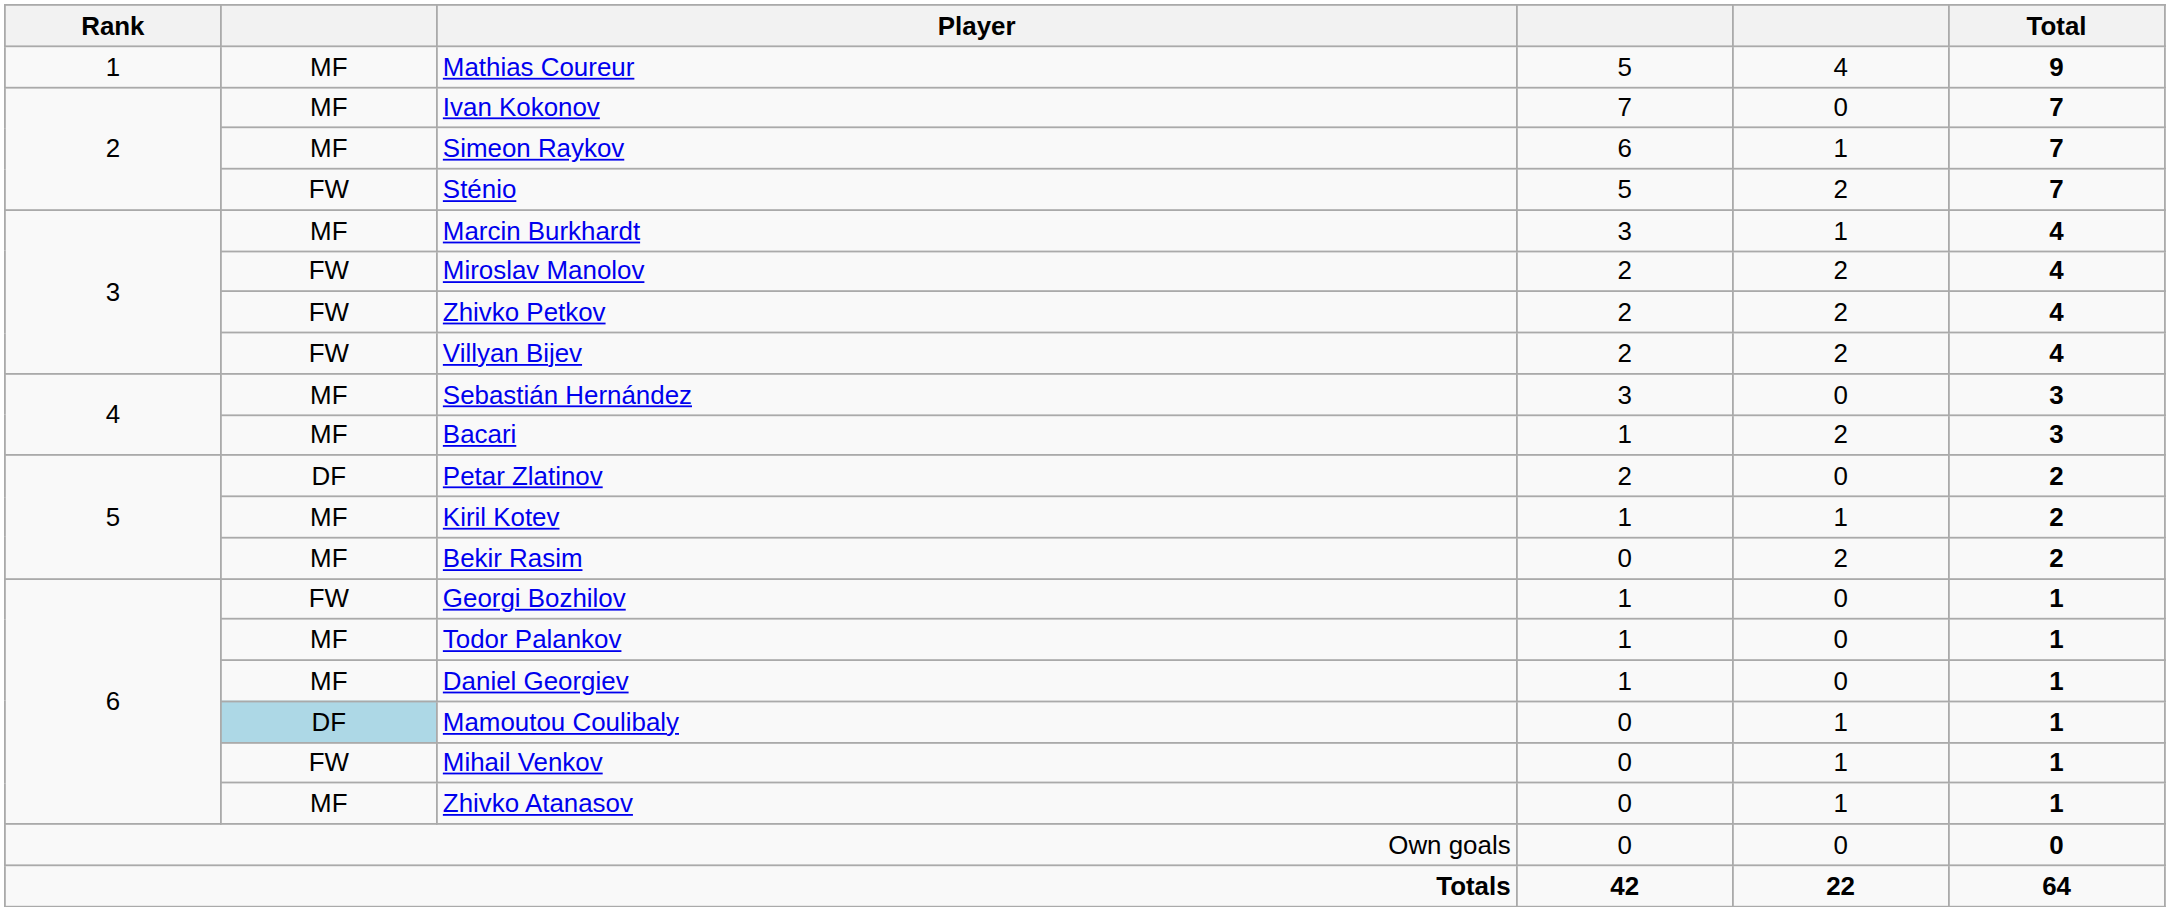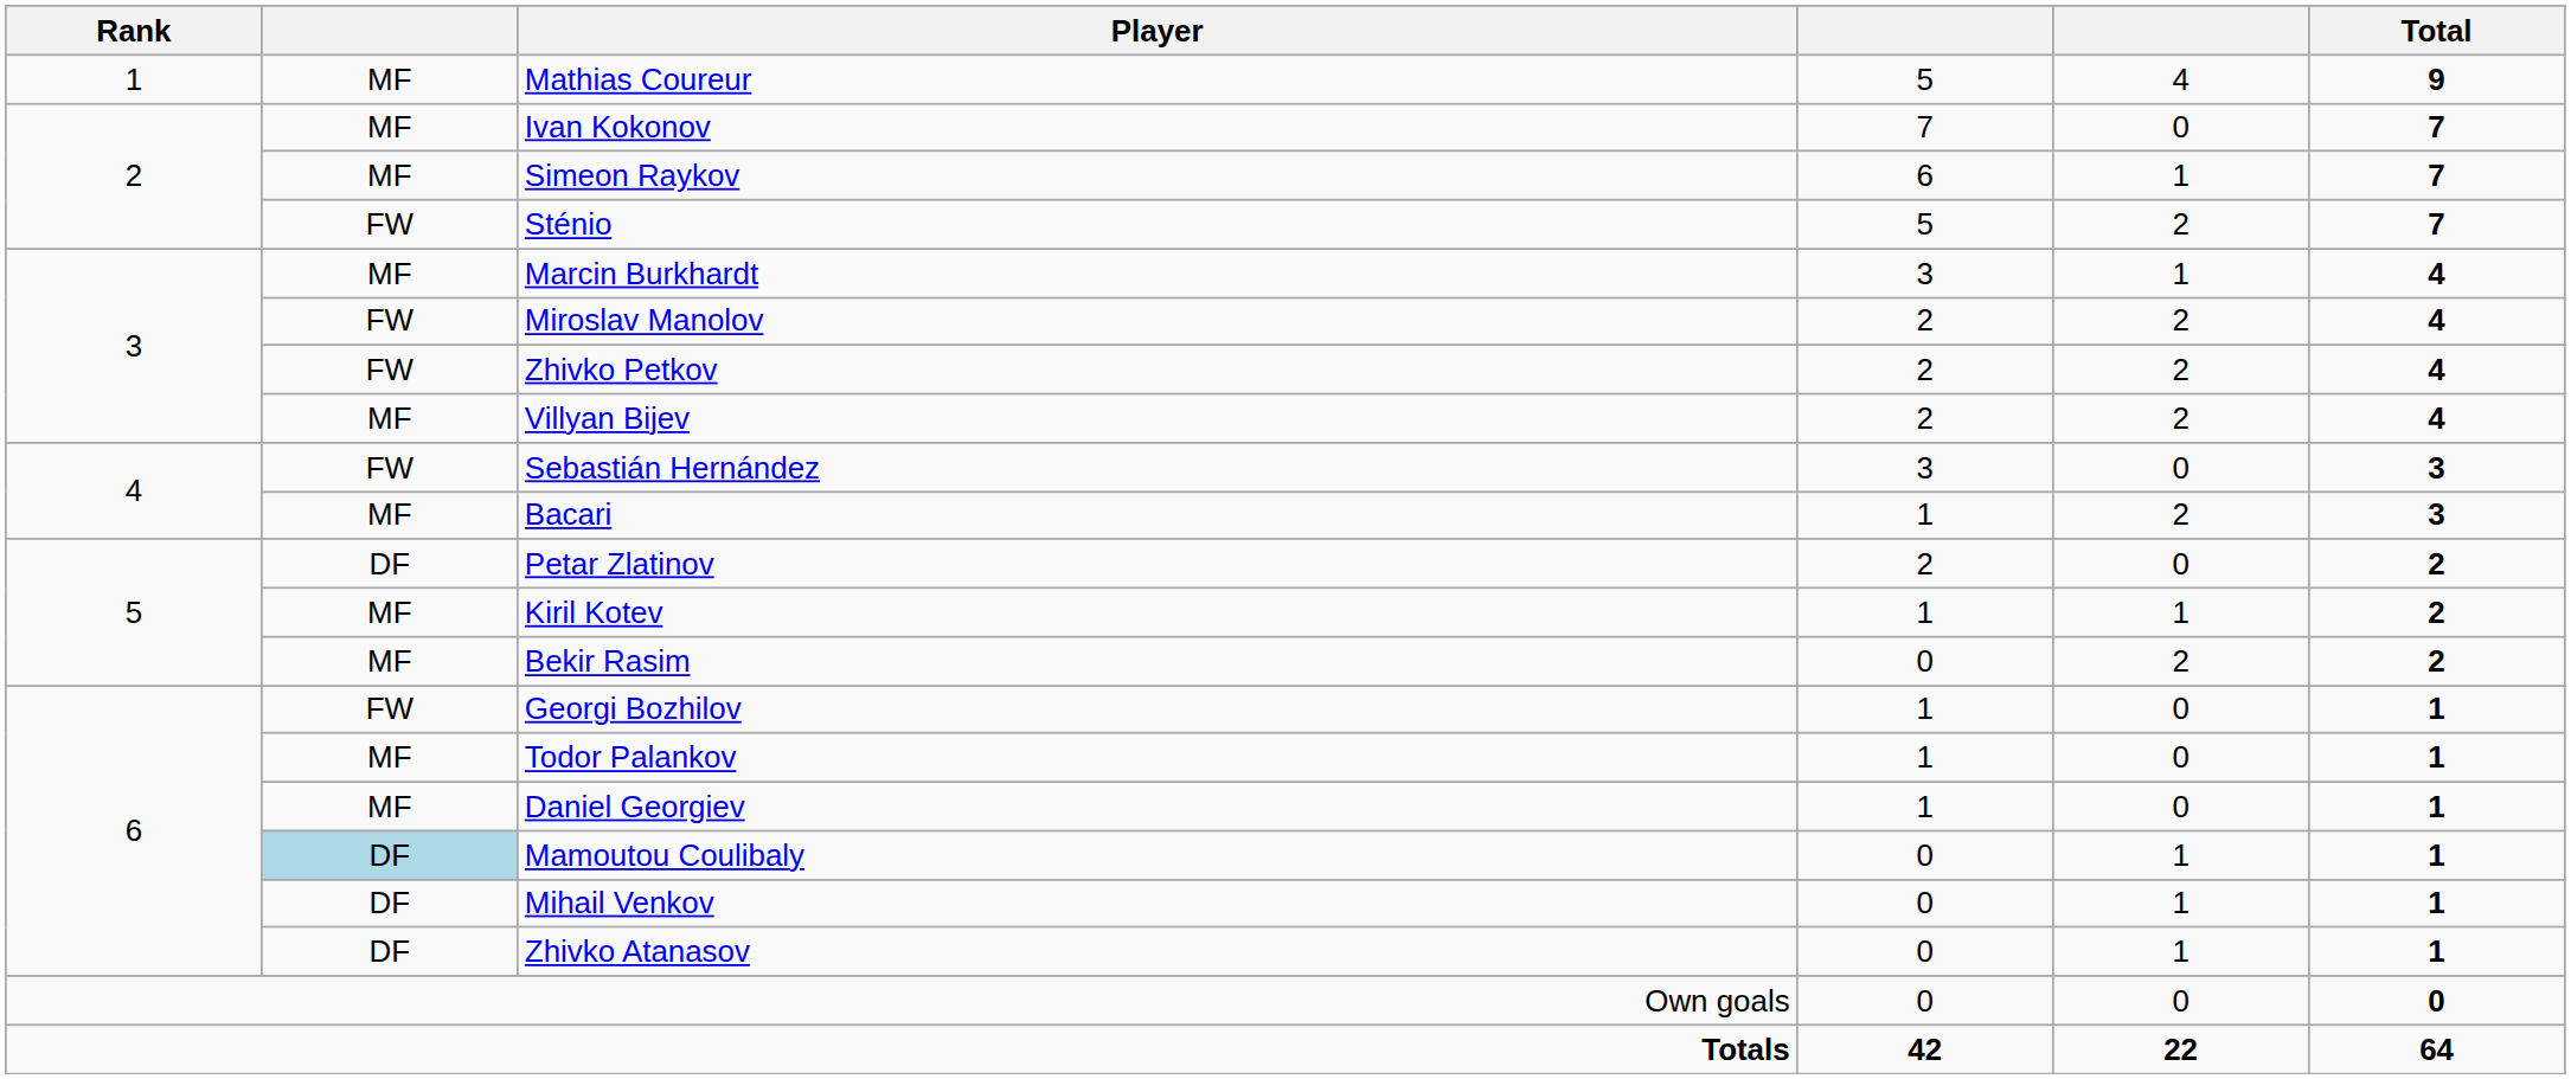Villyan Bijev | column 2: FW -> MF
Sebastián Hernández | column 2: MF -> FW
Mihail Venkov | column 2: FW -> DF
Zhivko Atanasov | column 2: MF -> DF
